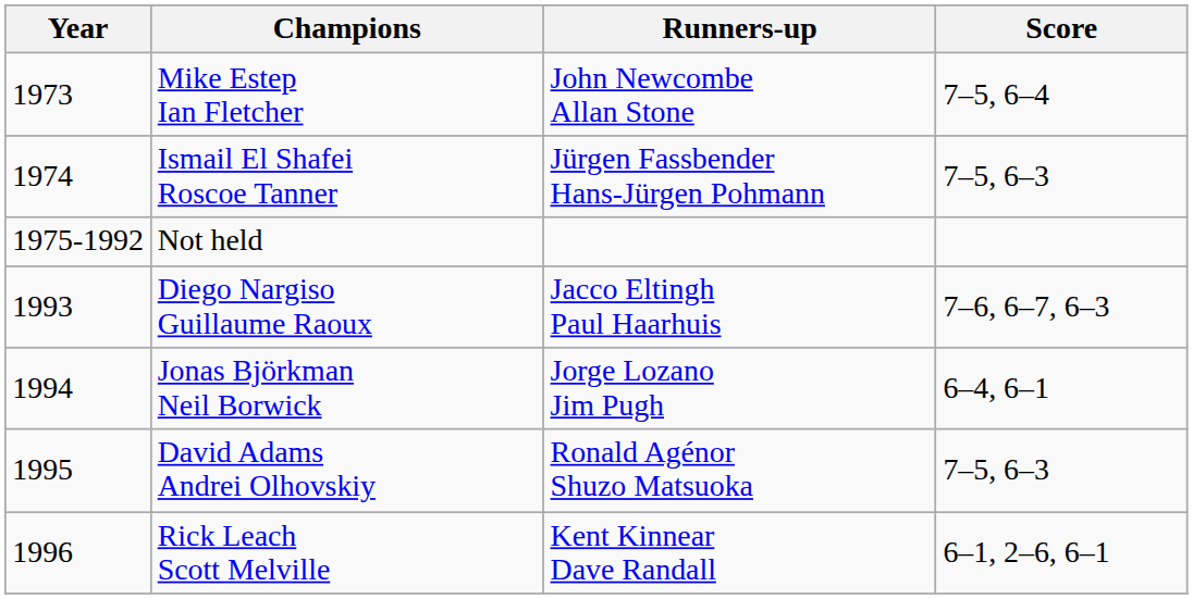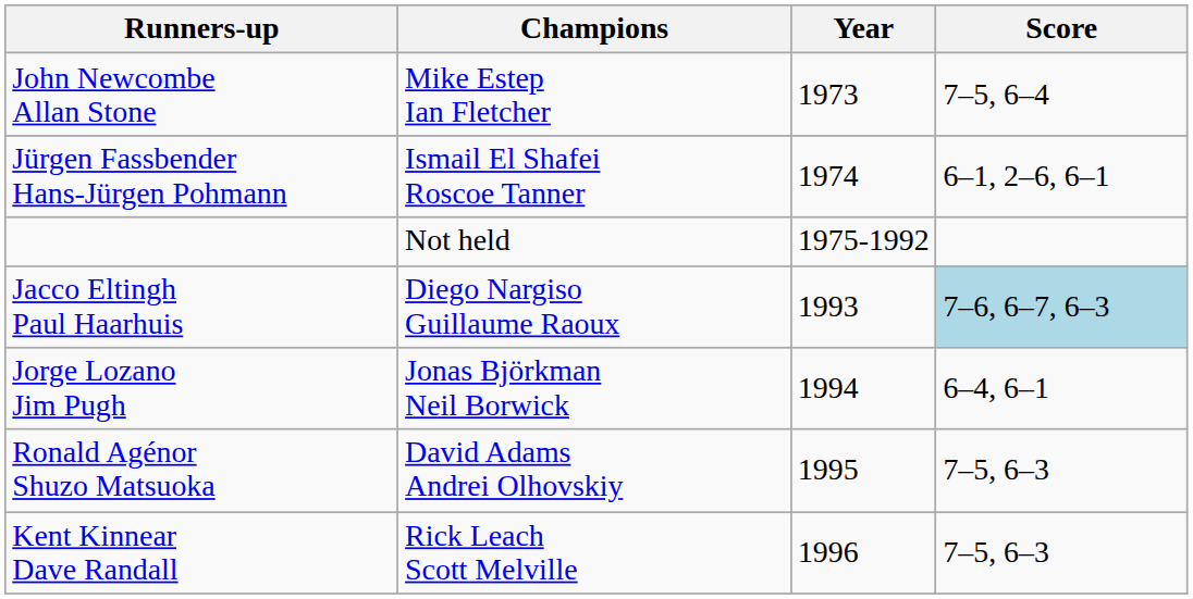columns swapped: Year <-> Runners-up
Ismail El Shafei Roscoe Tanner | Score: 7–5, 6–3 -> 6–1, 2–6, 6–1
Diego Nargiso Guillaume Raoux | Score: no background -> lightblue background
Rick Leach Scott Melville | Score: 6–1, 2–6, 6–1 -> 7–5, 6–3
